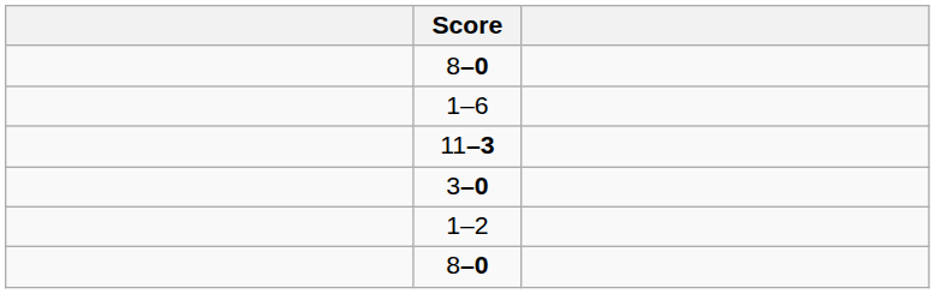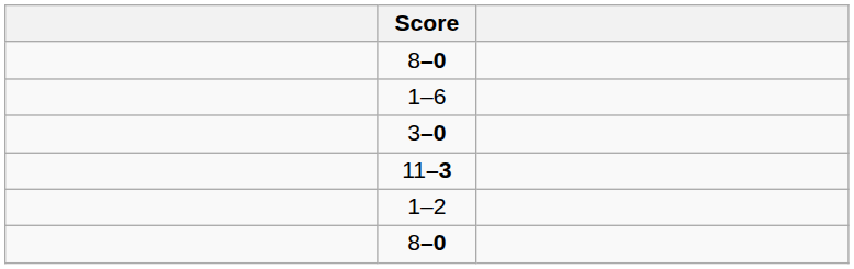rows swapped: 3–0 <-> 11–3
